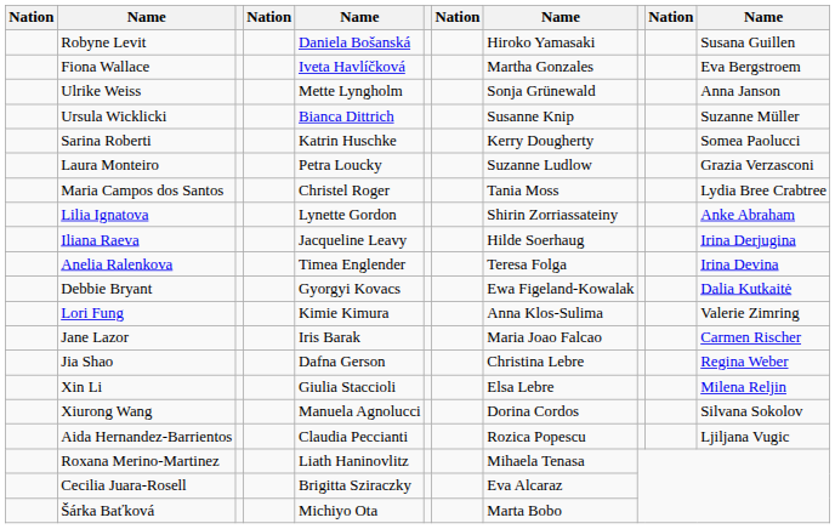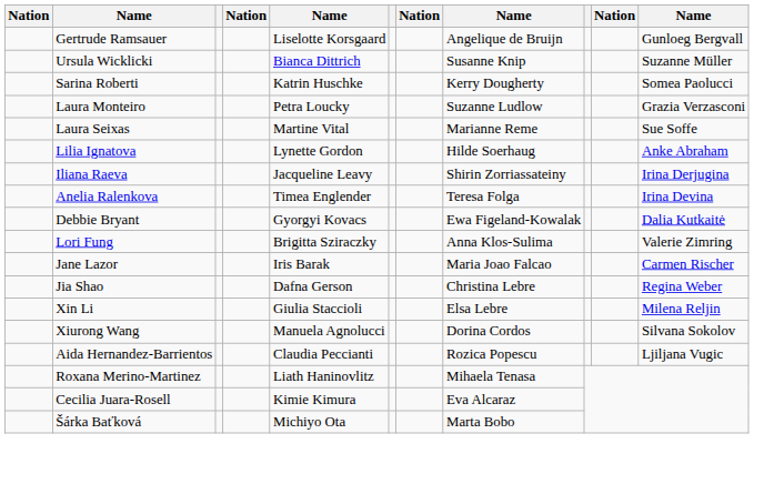- row: Robyne Levit | Daniela Bošanská | Hiroko Yamasaki | Susana Guillen
- row: Fiona Wallace | Iveta Havlíčková | Martha Gonzales | Eva Bergstroem
+ row: Gertrude Ramsauer | Liselotte Korsgaard | Angelique de Bruijn | Gunloeg Bergvall
- row: Ulrike Weiss | Mette Lyngholm | Sonja Grünewald | Anna Janson
- row: Maria Campos dos Santos | Christel Roger | Tania Moss | Lydia Bree Crabtree
+ row: Laura Seixas | Martine Vital | Marianne Reme | Sue Soffe
Lilia Ignatova | column 8: Shirin Zorriassateiny -> Hilde Soerhaug
Iliana Raeva | column 8: Hilde Soerhaug -> Shirin Zorriassateiny
Lori Fung | column 5: Kimie Kimura -> Brigitta Sziraczky
Cecilia Juara-Rosell | column 5: Brigitta Sziraczky -> Kimie Kimura
